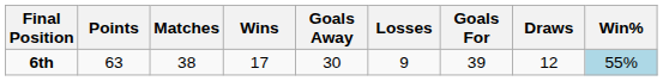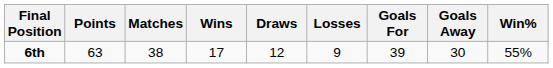columns swapped: Draws <-> Goals Away
6th | Win%: lightblue background -> no background
